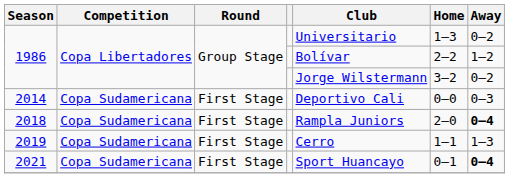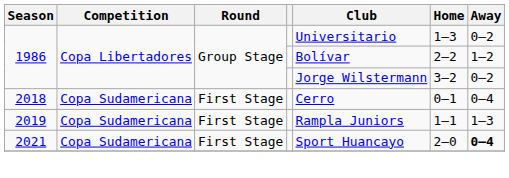- row: 2014 | Copa Sudamericana | First Stage | Deportivo Cali | 0–0 | 0–3
2018 | Club: Rampla Juniors -> Cerro
2018 | Home: 2–0 -> 0–1
2018 | Away: bold -> normal
2019 | Club: Cerro -> Rampla Juniors
2021 | Home: 0–1 -> 2–0
